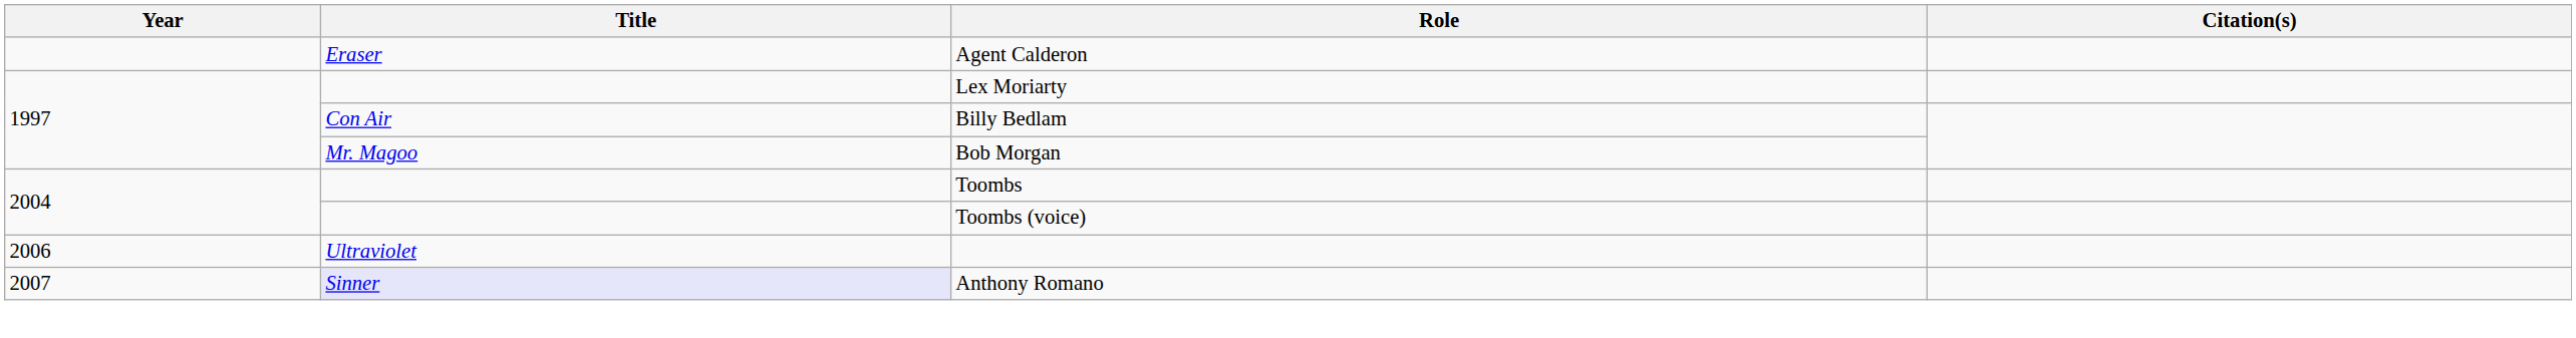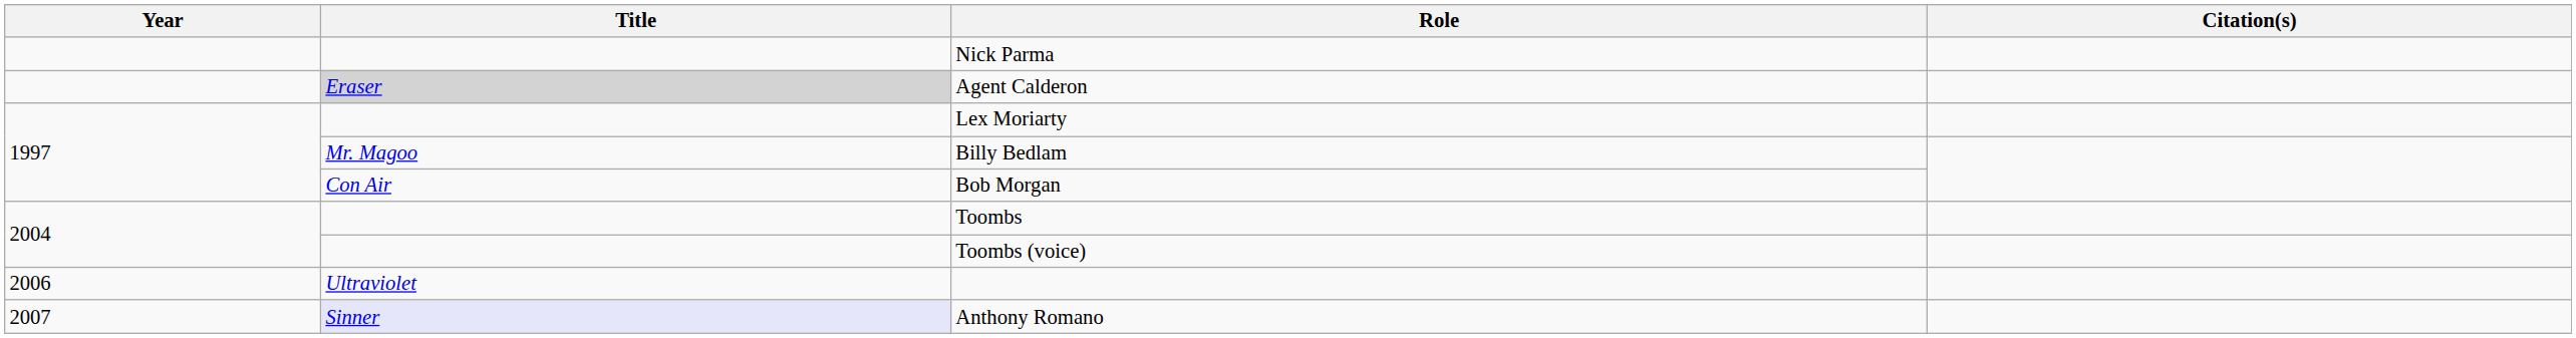+ row: Nick Parma
Agent Calderon | Title: no background -> lightgrey background
Billy Bedlam | Title: Con Air -> Mr. Magoo
Bob Morgan | Title: Mr. Magoo -> Con Air
